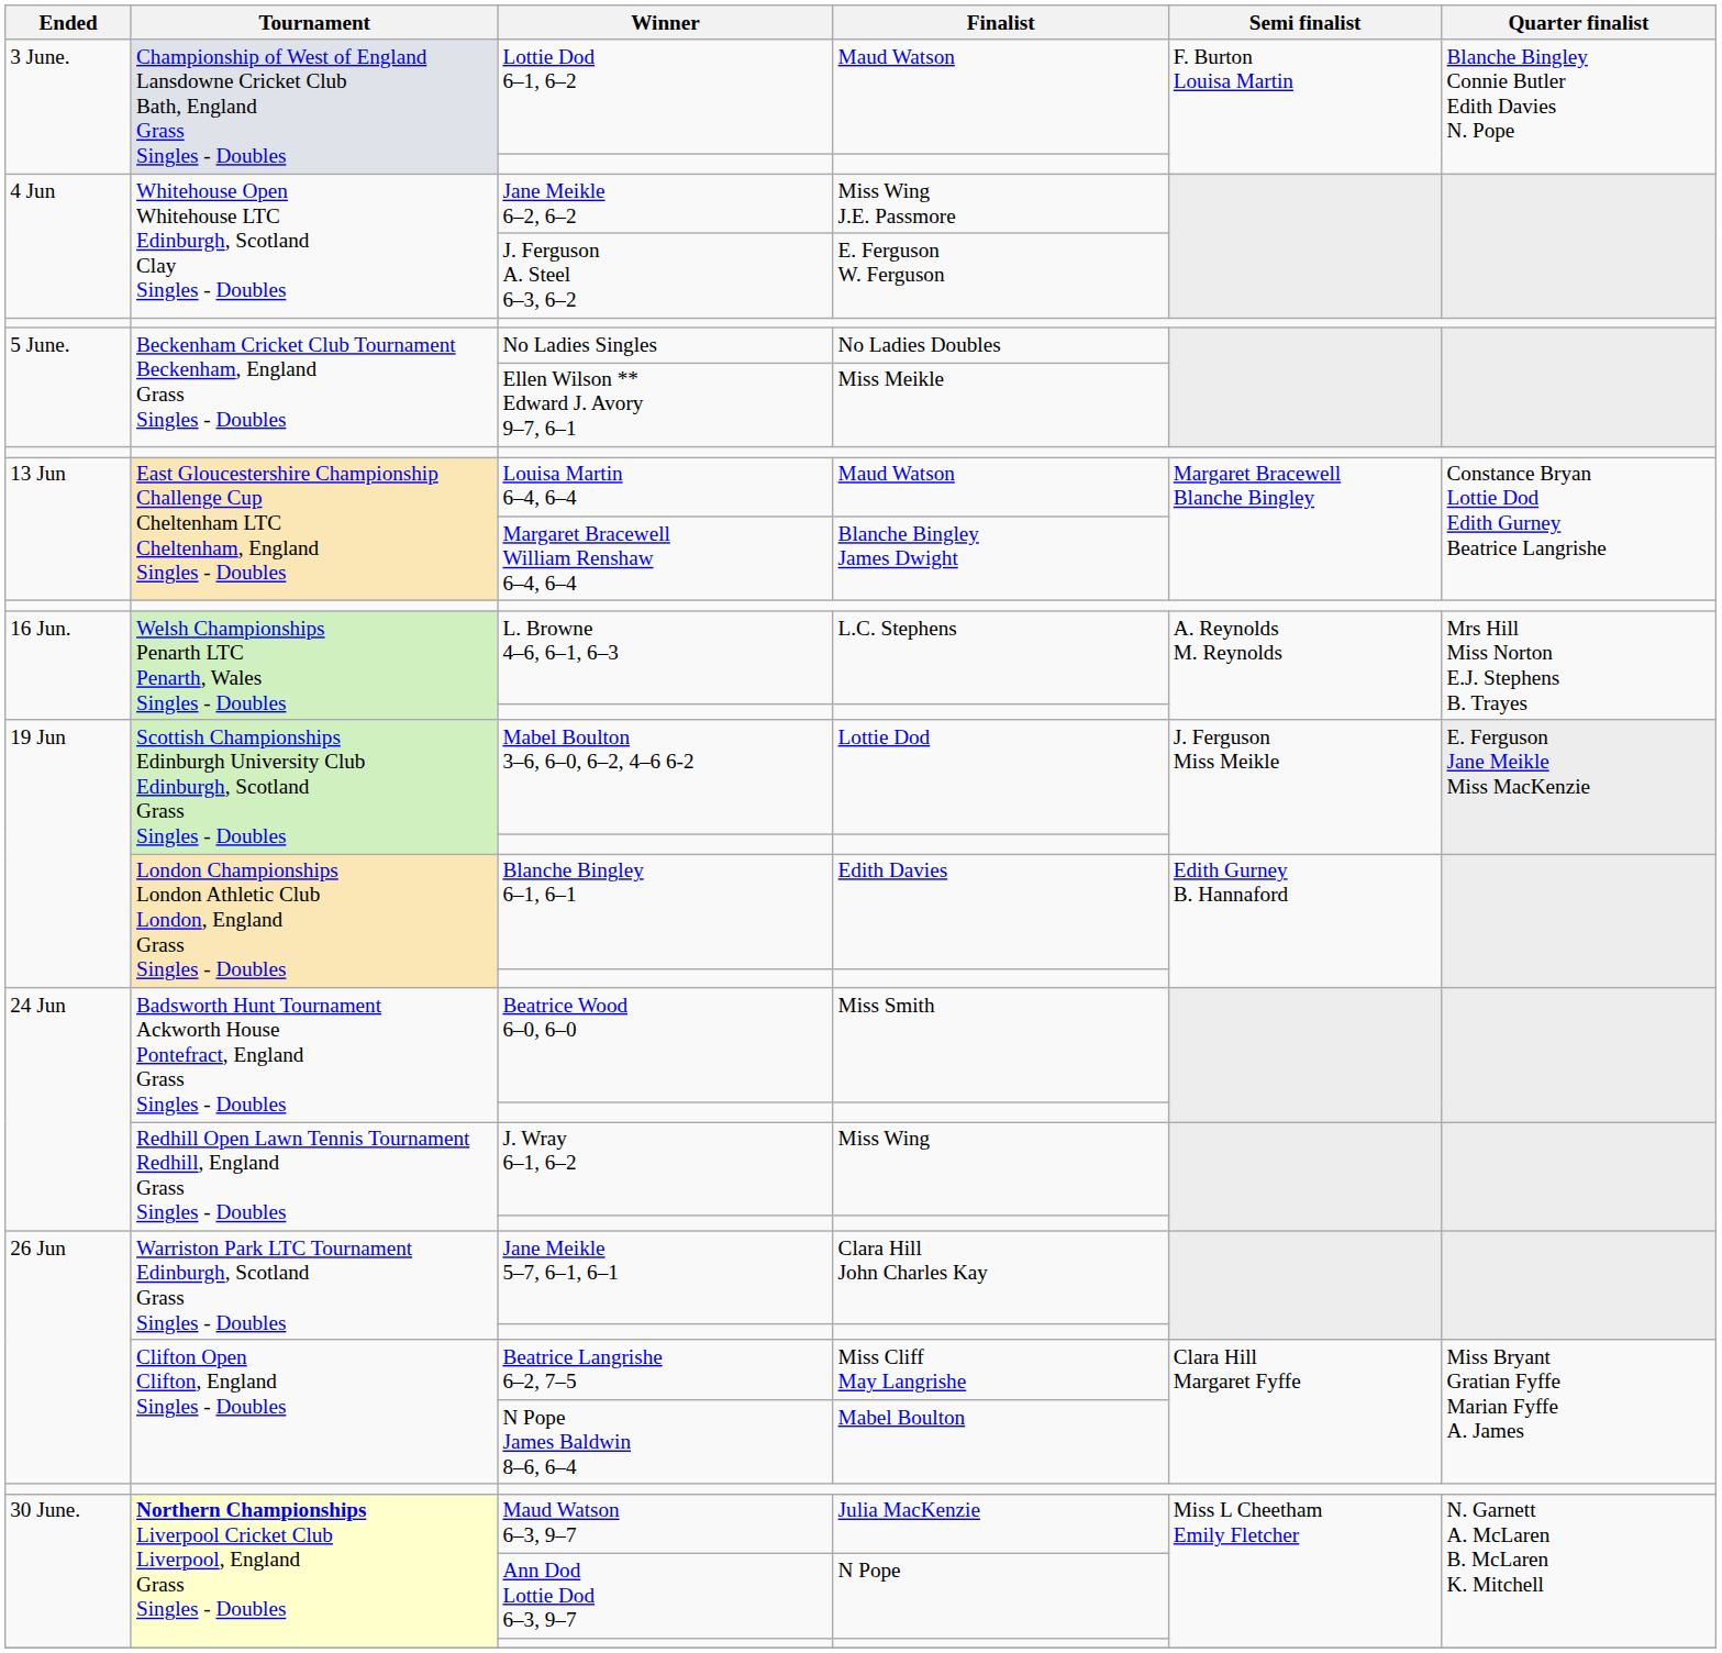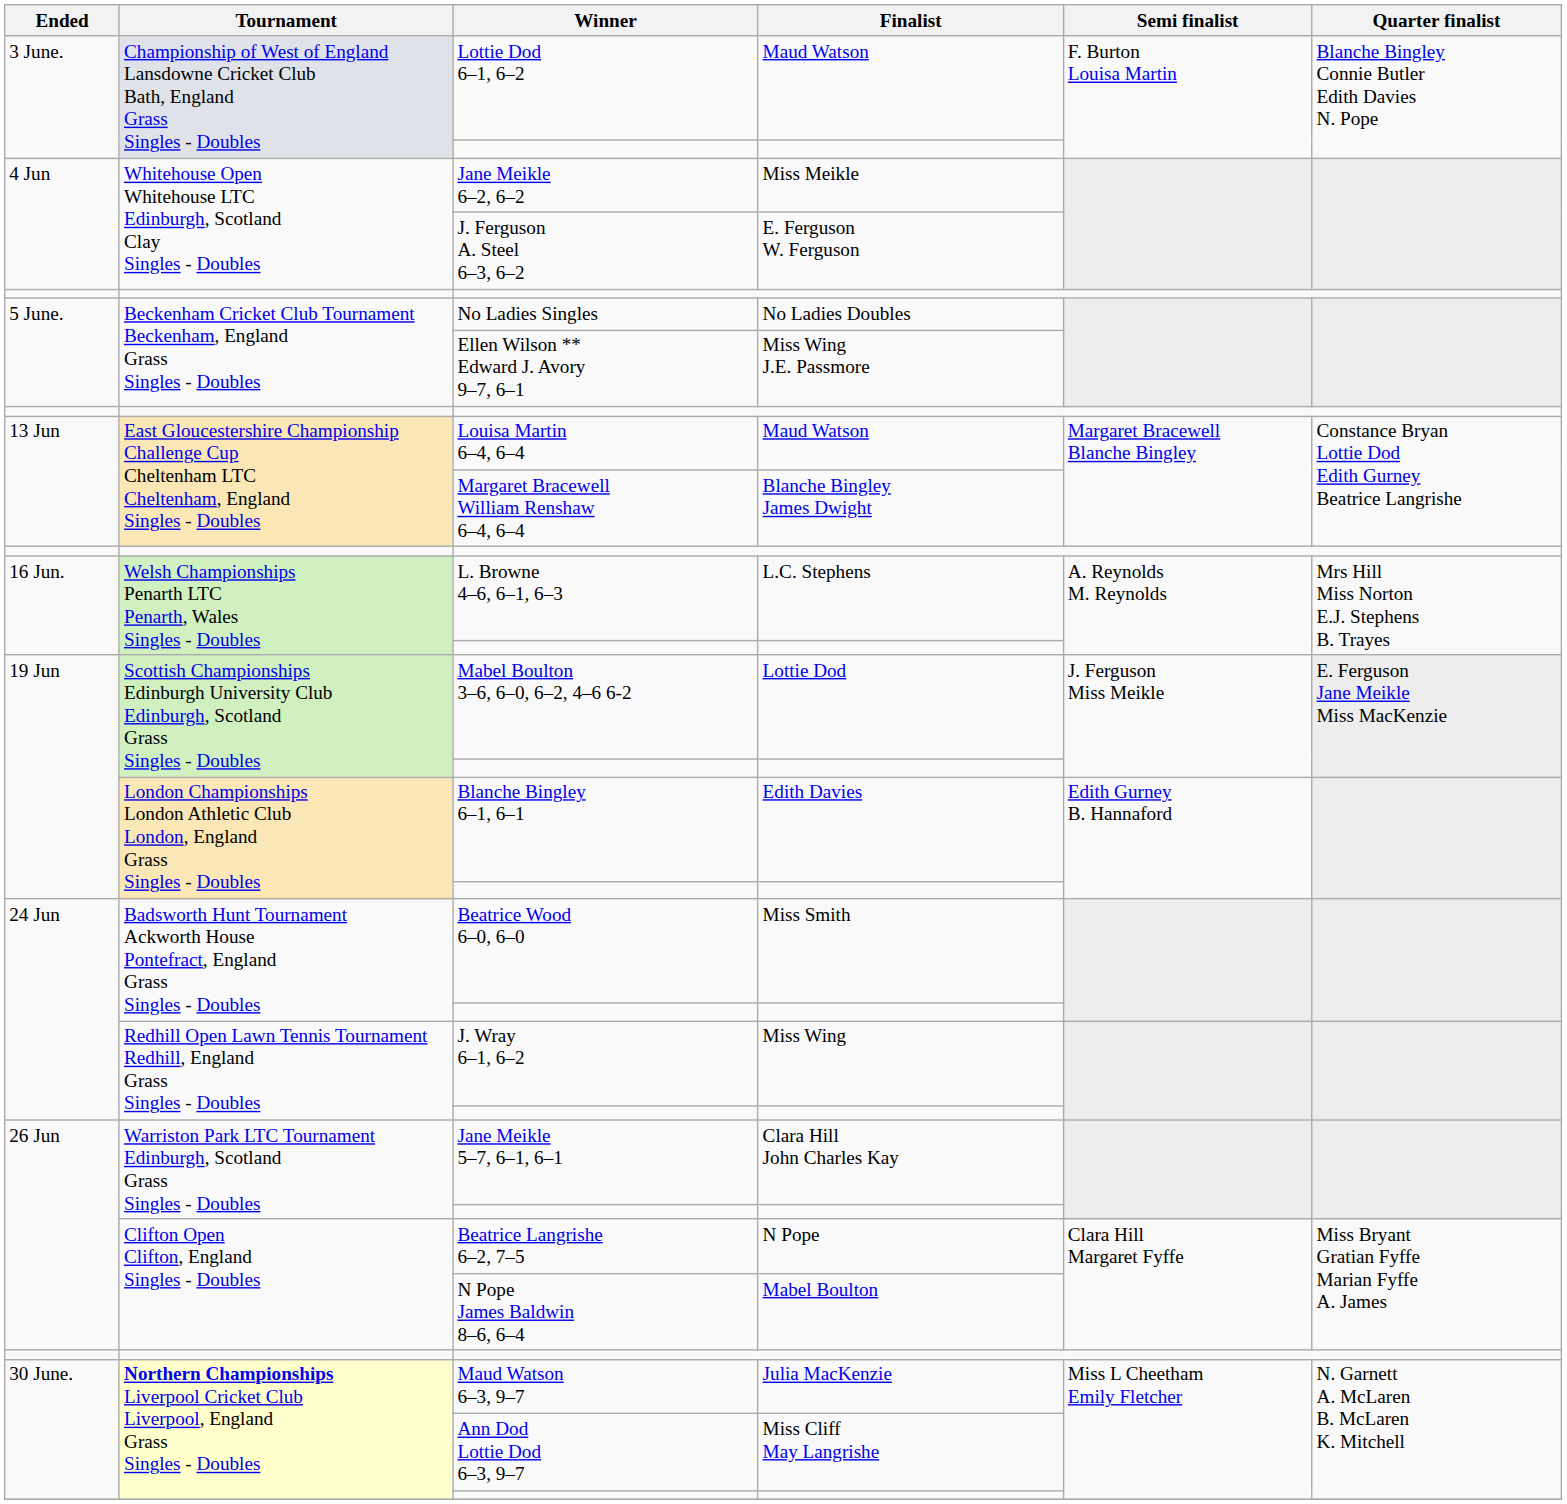Jane Meikle 6–2, 6–2 | Finalist: Miss Wing J.E. Passmore -> Miss Meikle
Ellen Wilson ** Edward J. Avory 9–7, 6–1 | Finalist: Miss Meikle -> Miss Wing J.E. Passmore
Beatrice Langrishe 6–2, 7–5 | Finalist: Miss Cliff May Langrishe -> N Pope
Ann Dod Lottie Dod 6–3, 9–7 | Finalist: N Pope -> Miss Cliff May Langrishe
